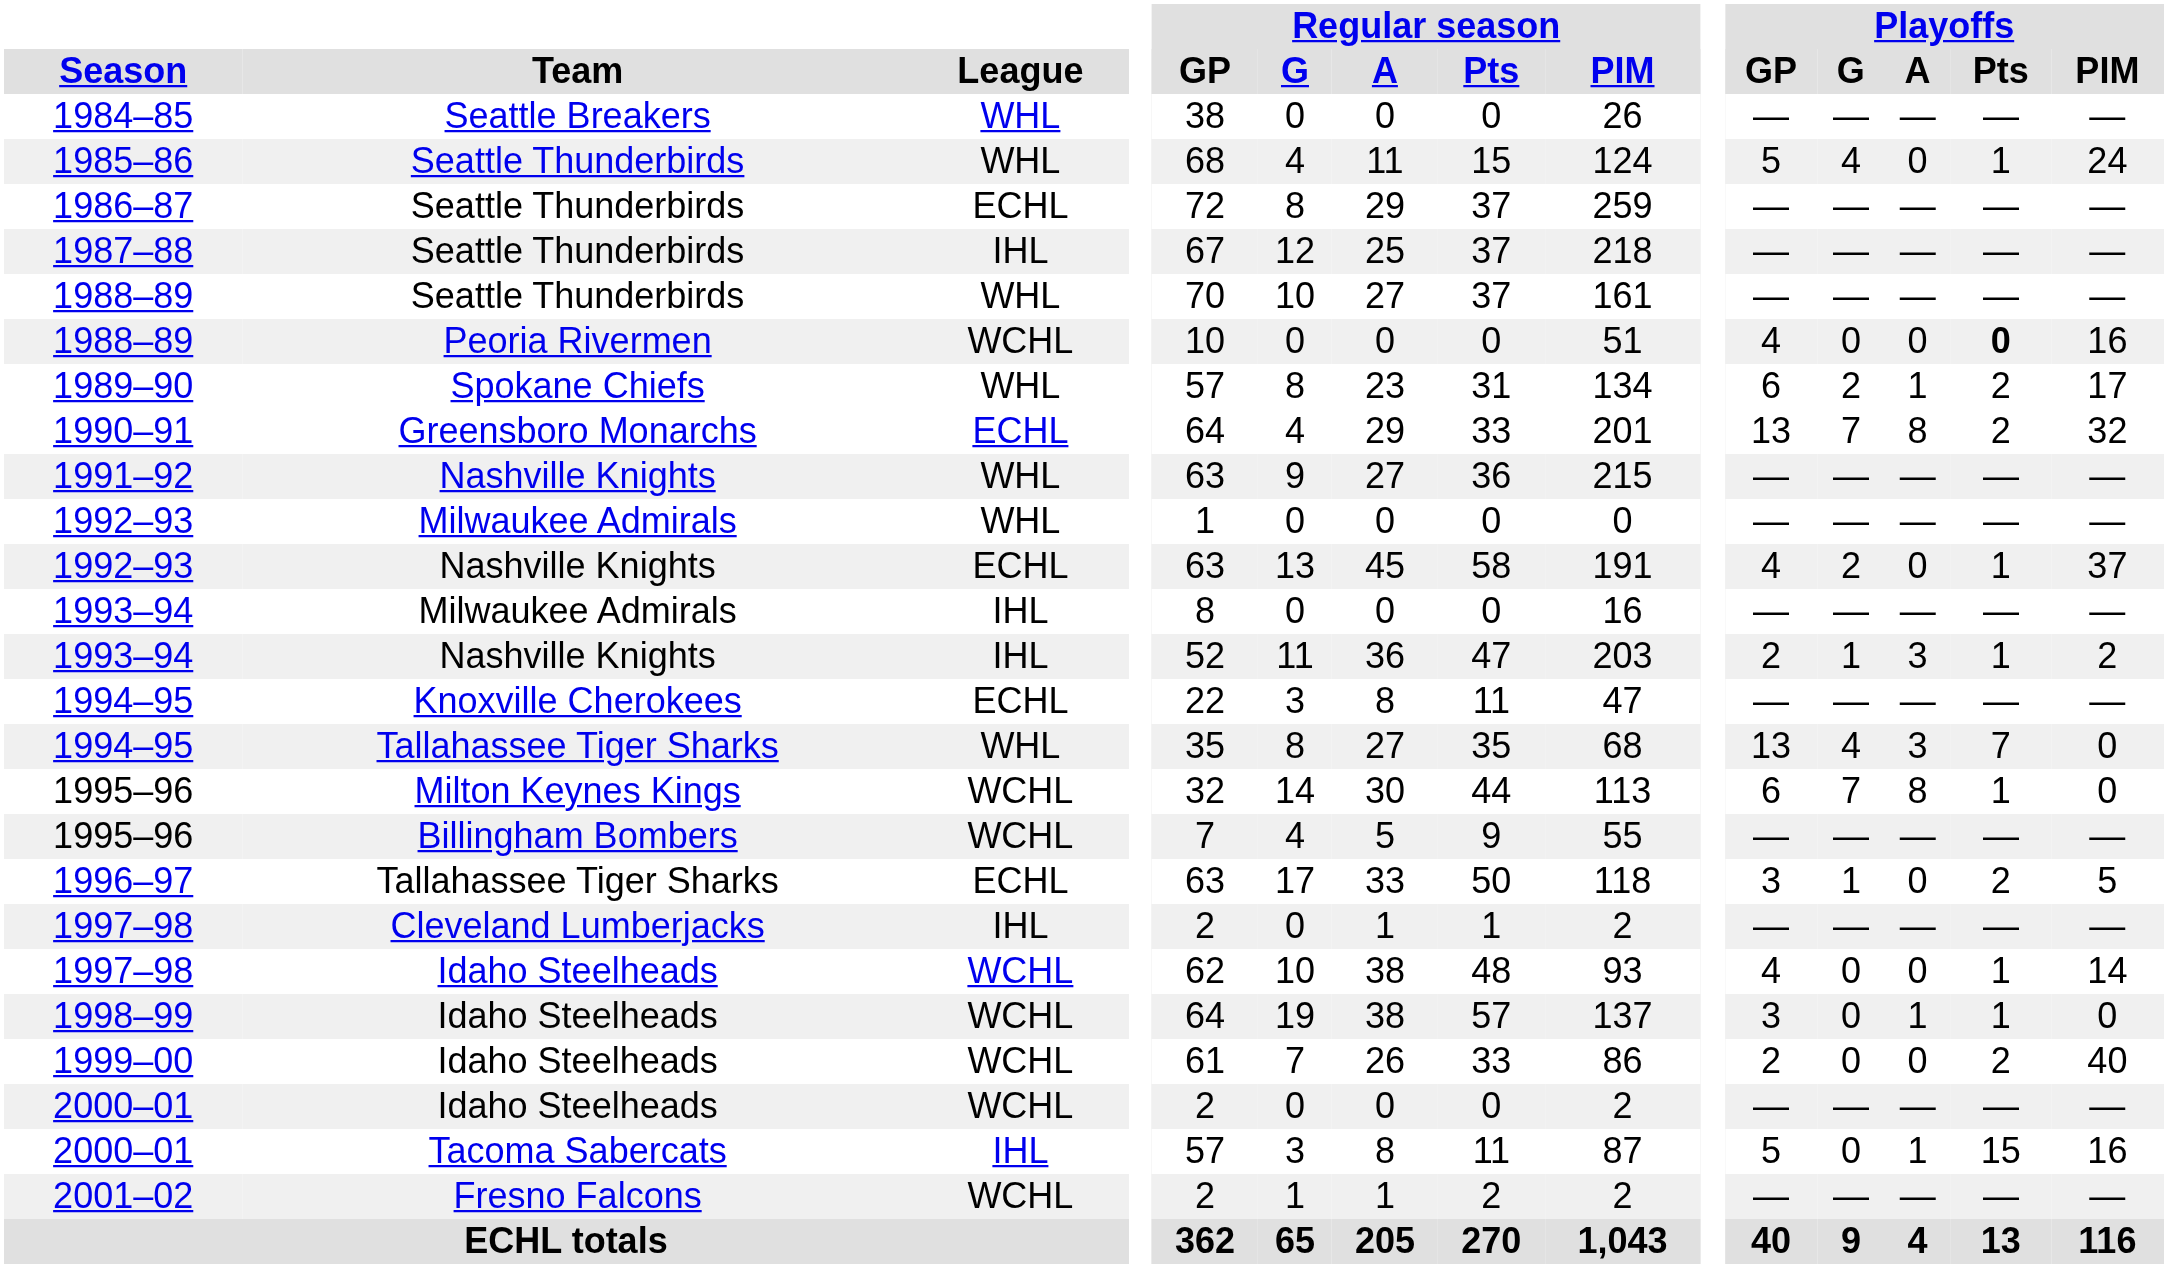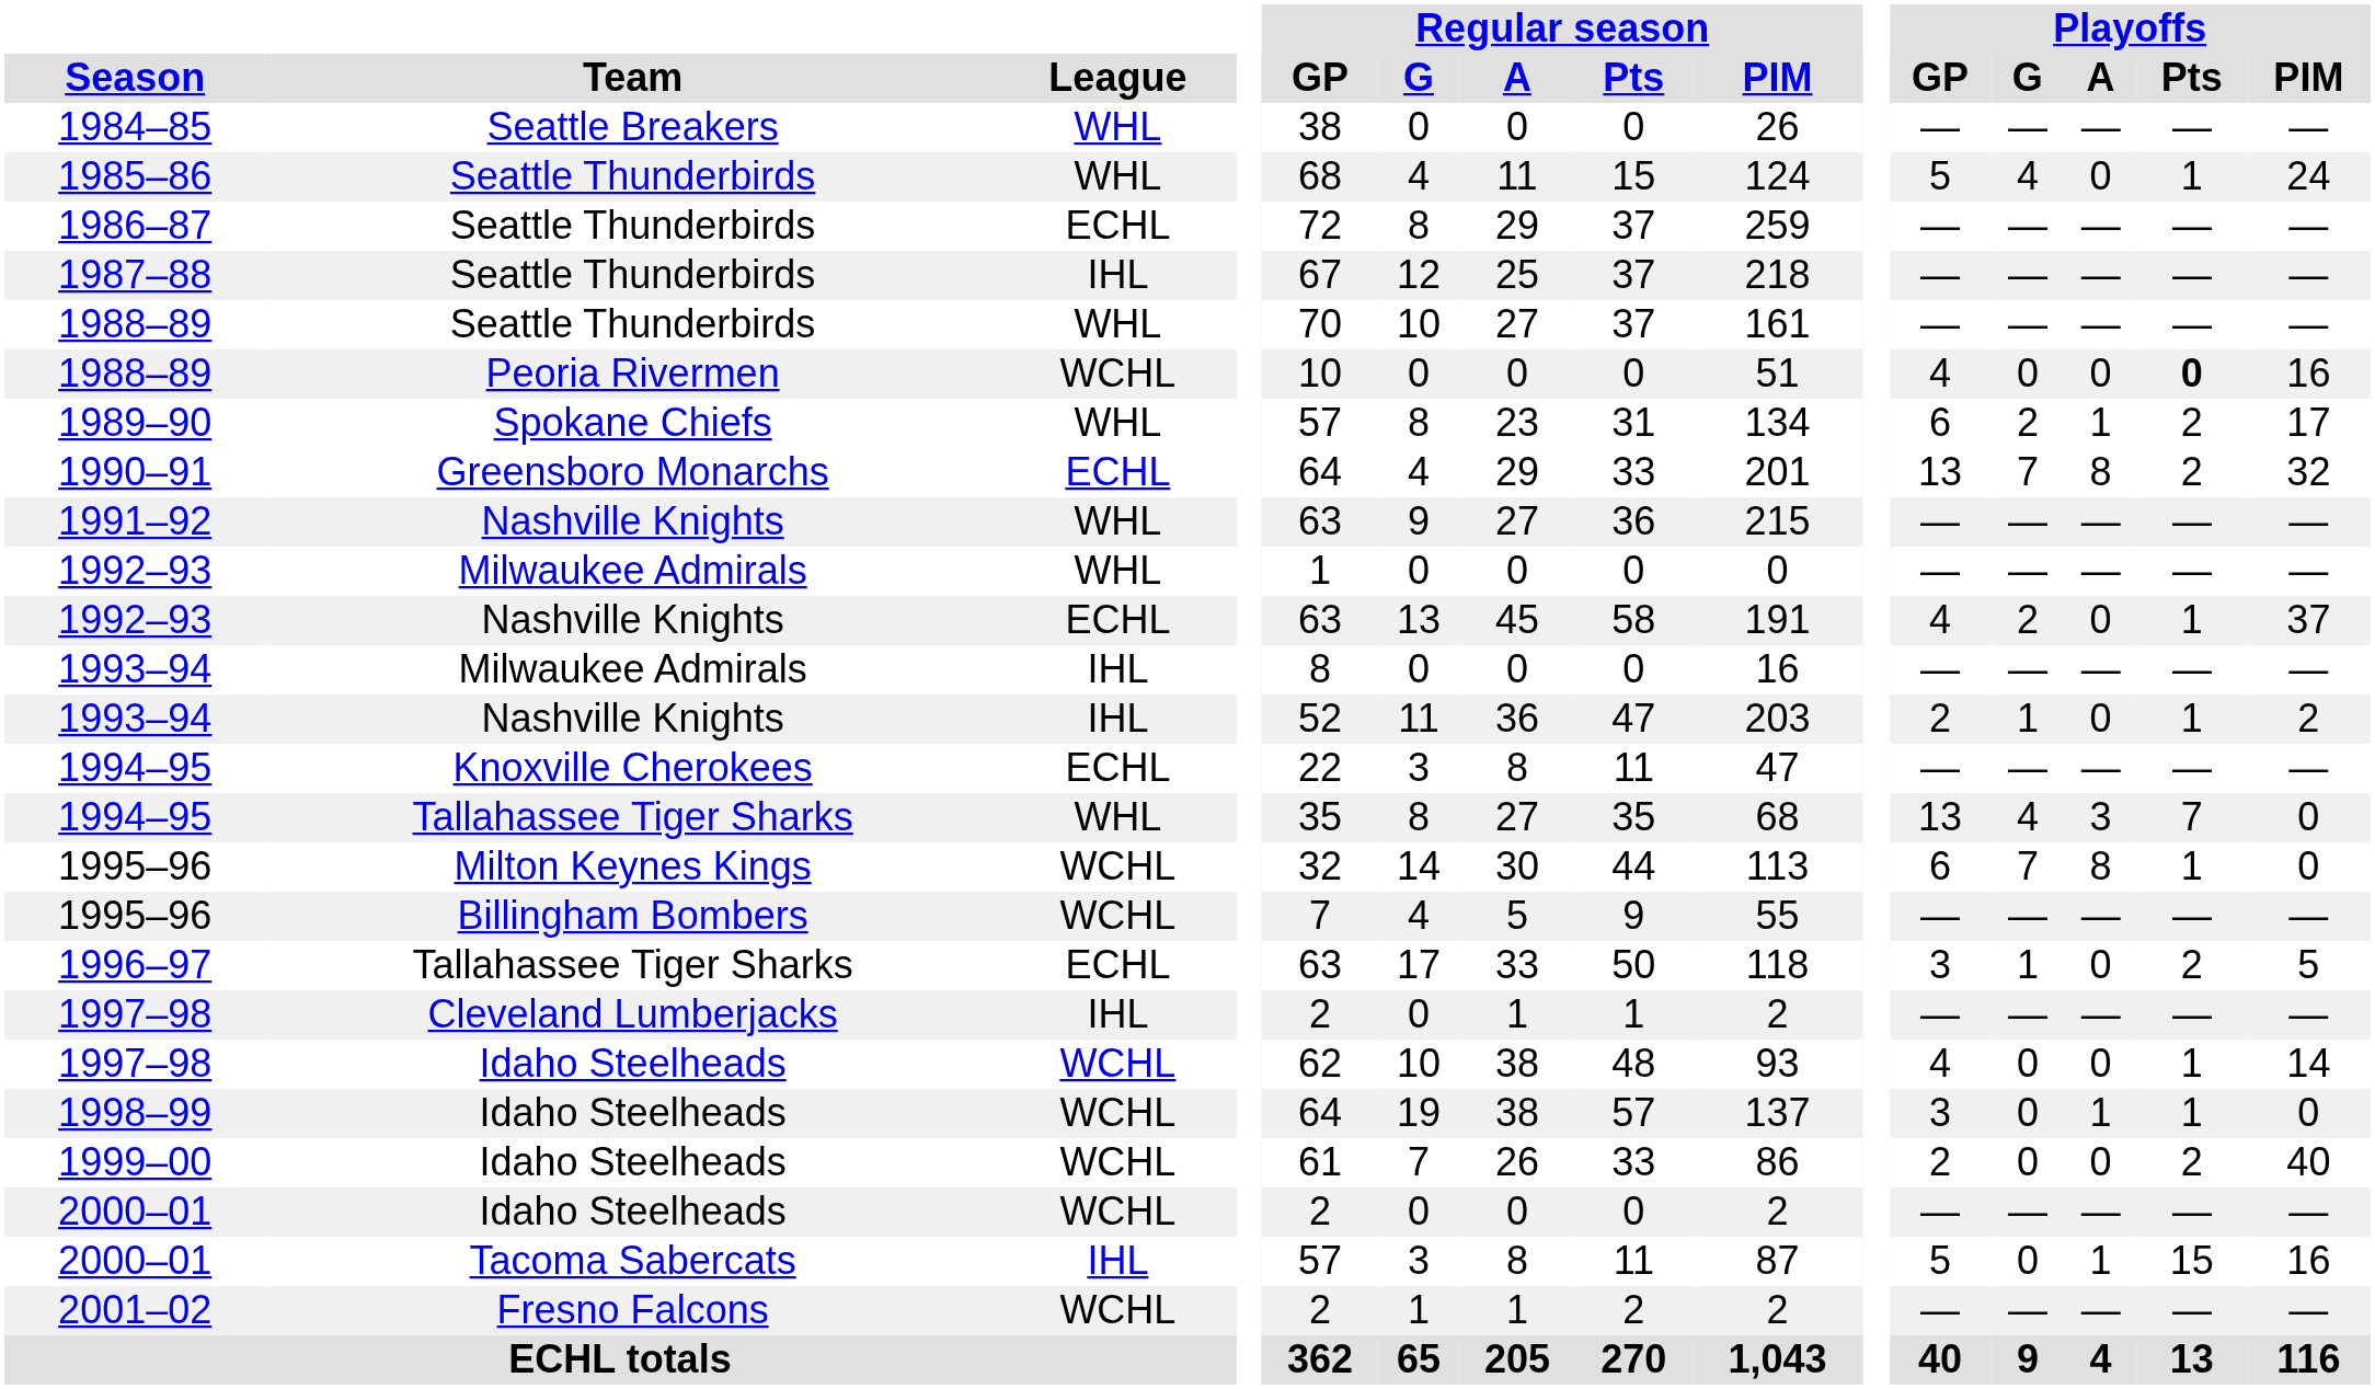1993–94 / Nashville Knights | Playoffs / A: 3 -> 0
